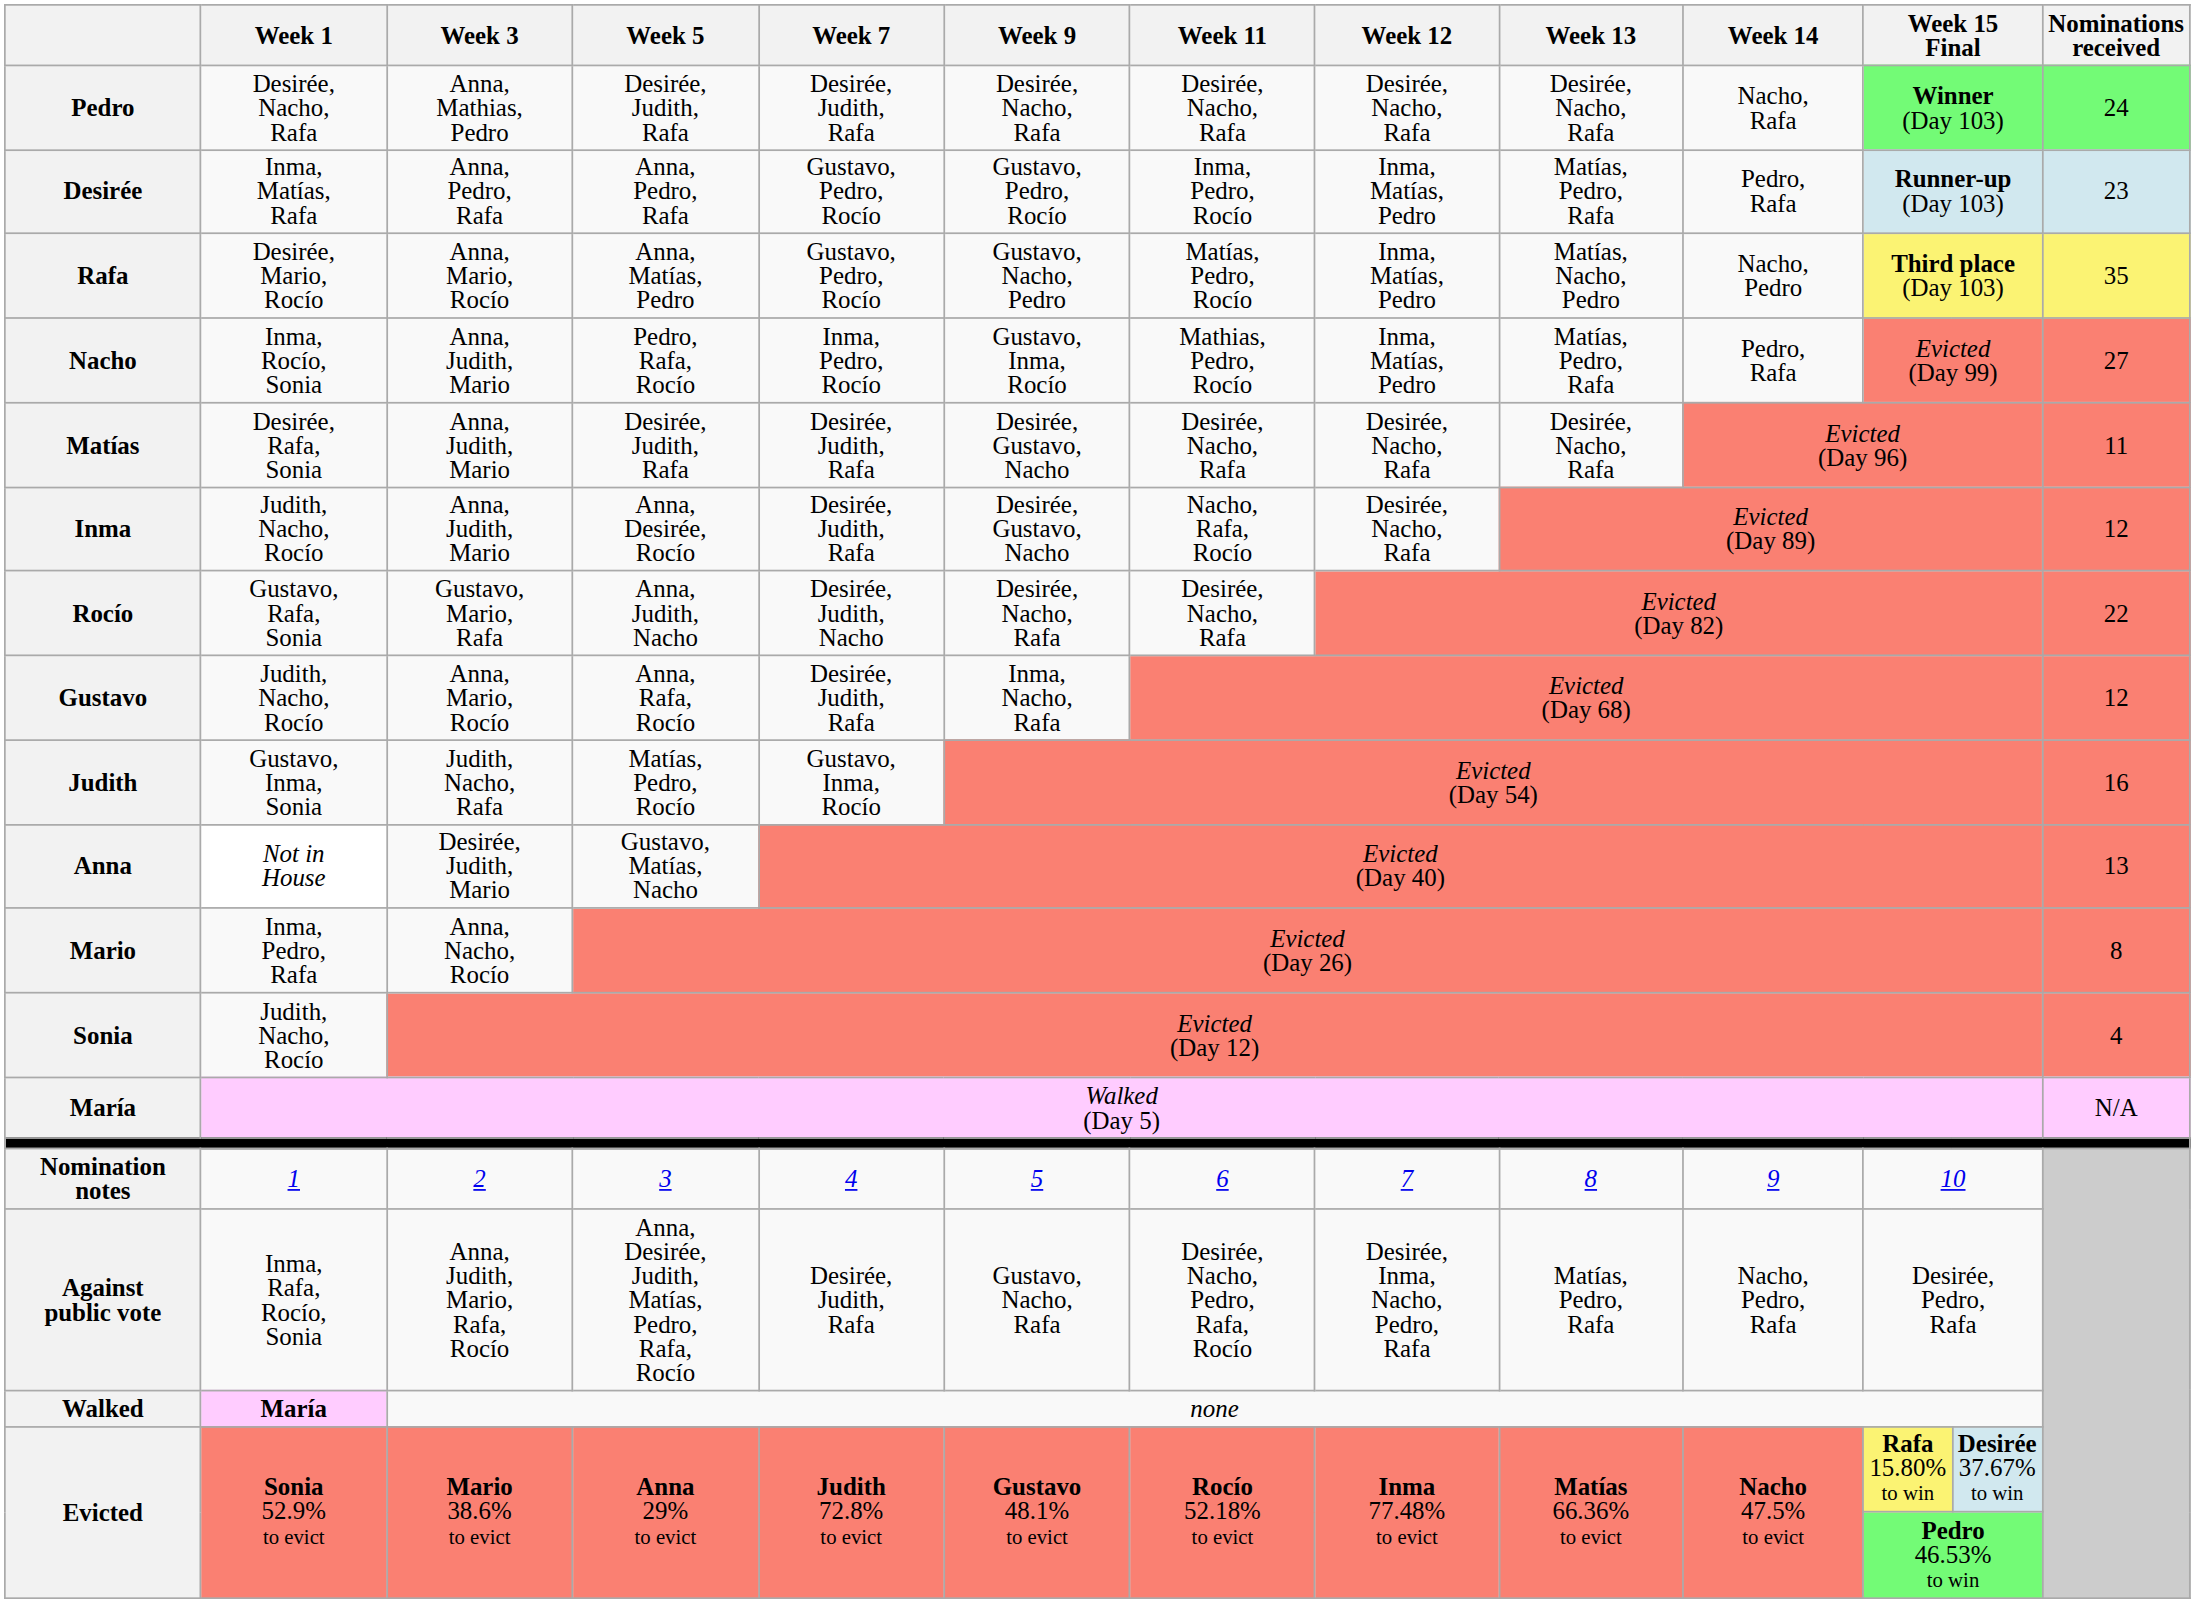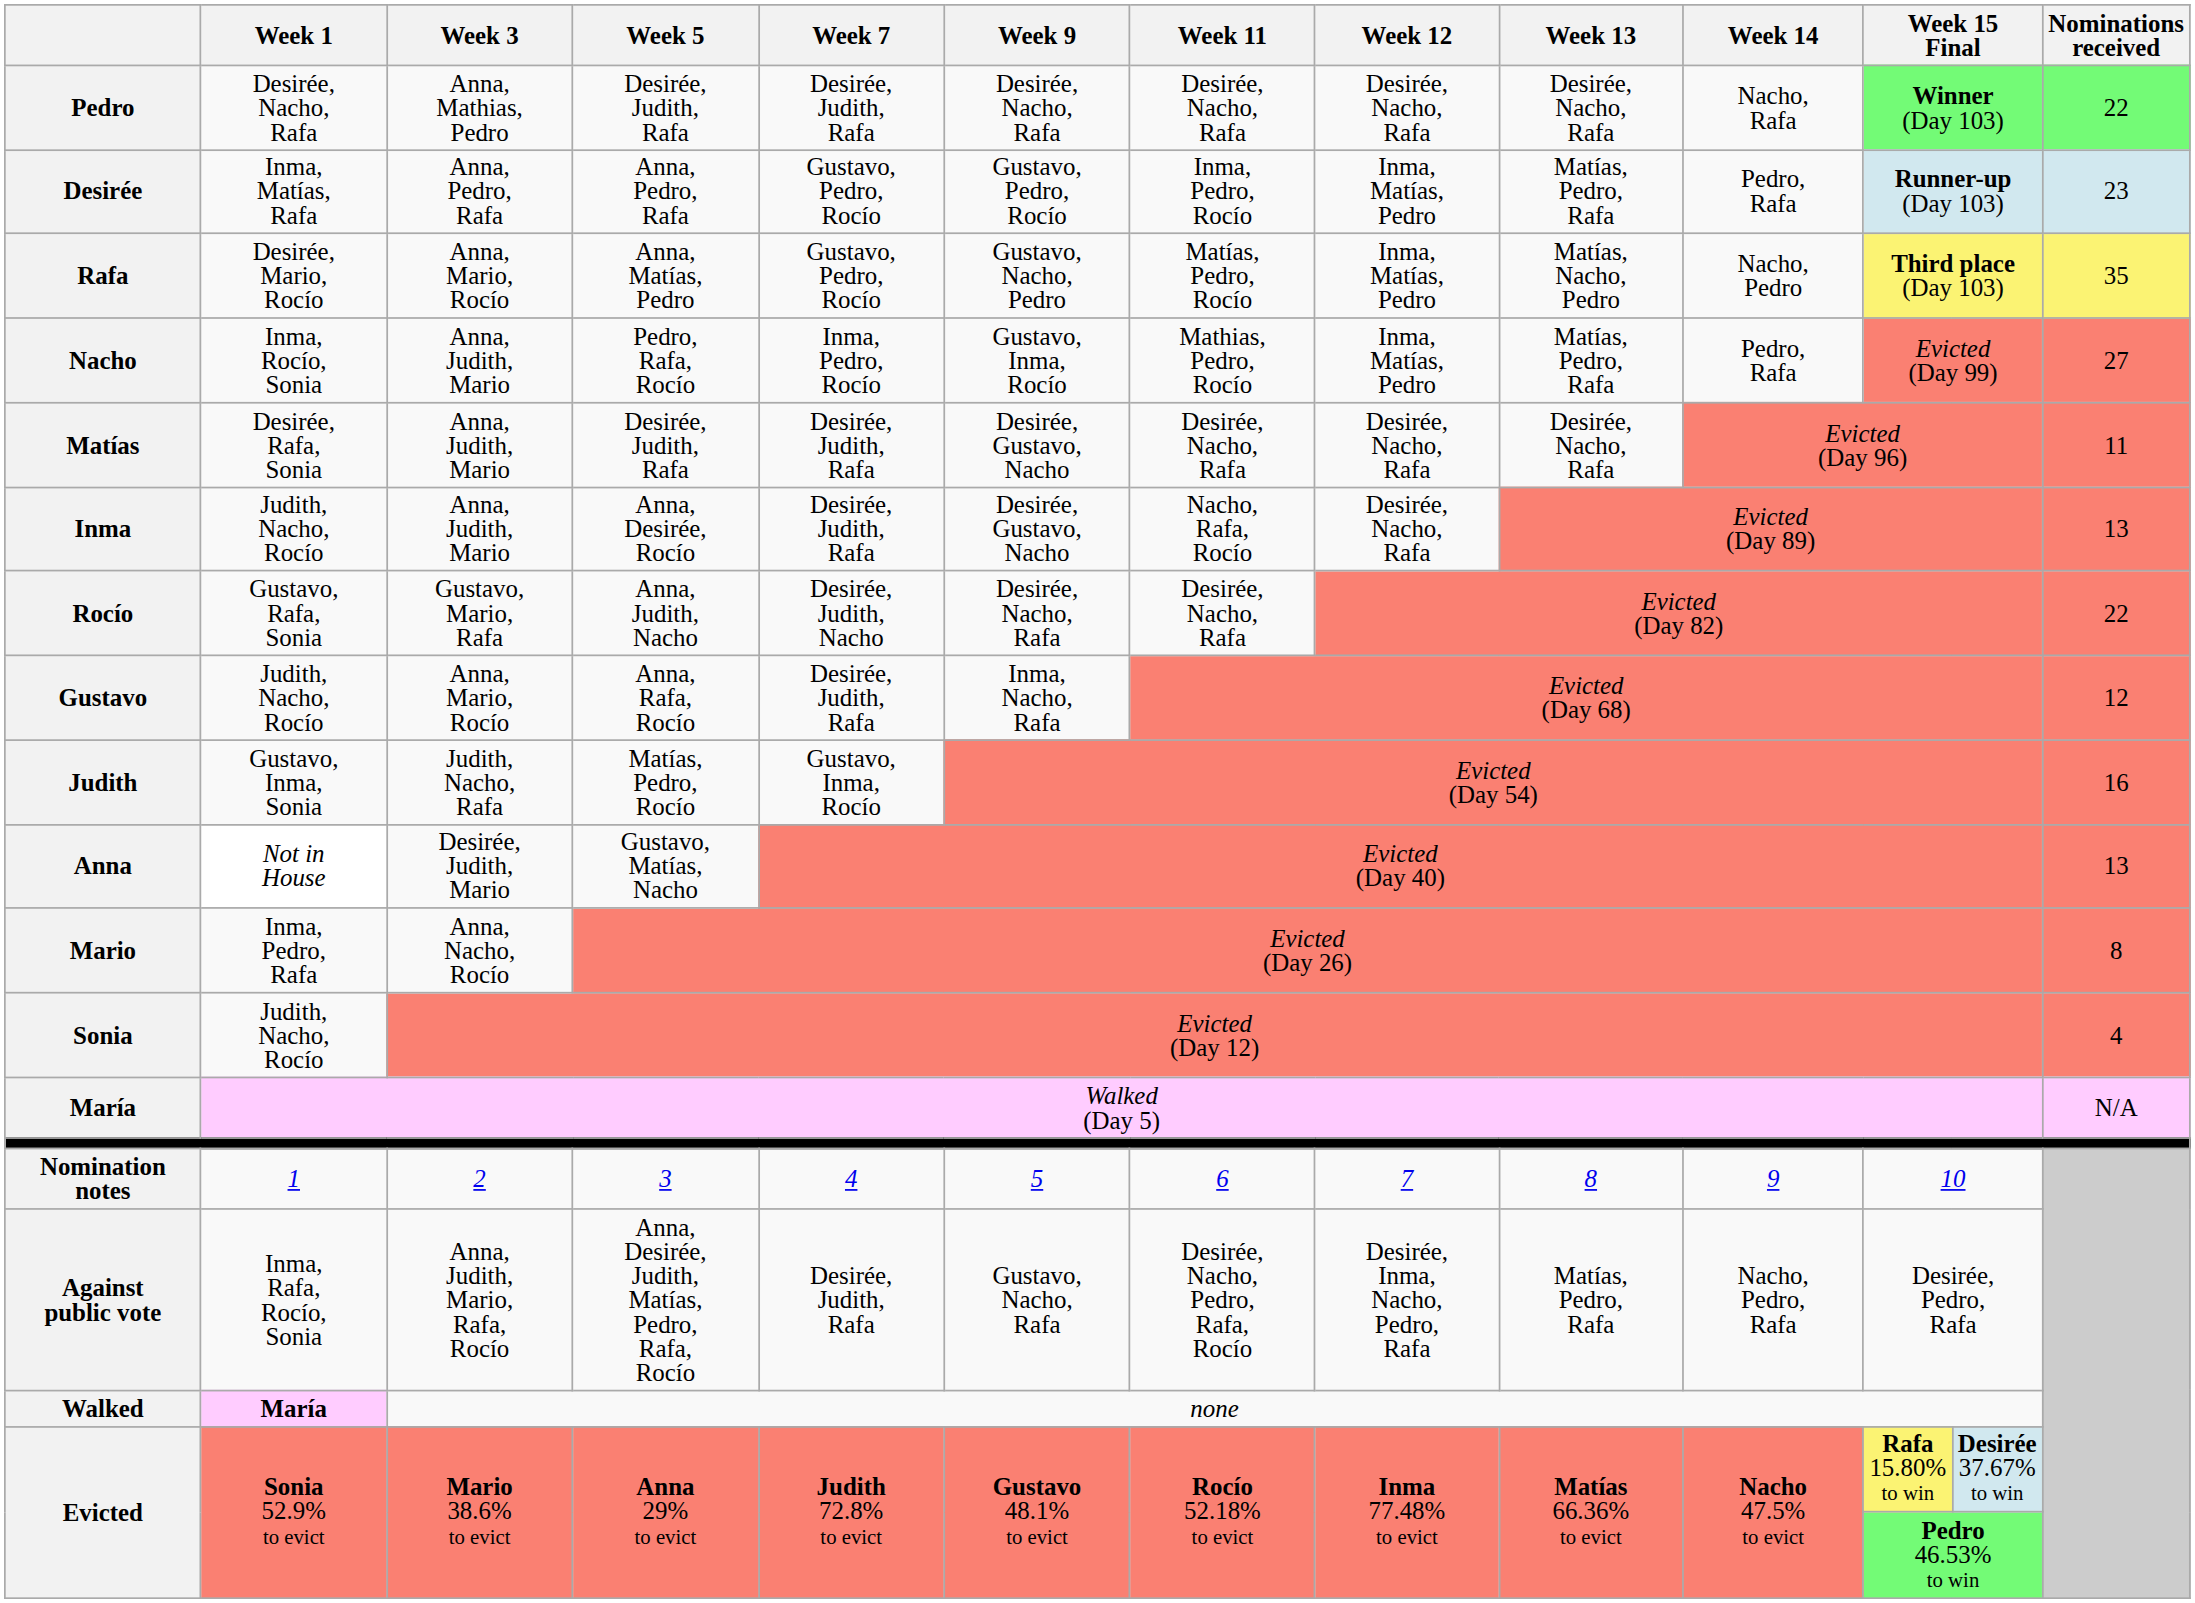Pedro | Nominations received: 24 -> 22
Inma | Nominations received: 12 -> 13
